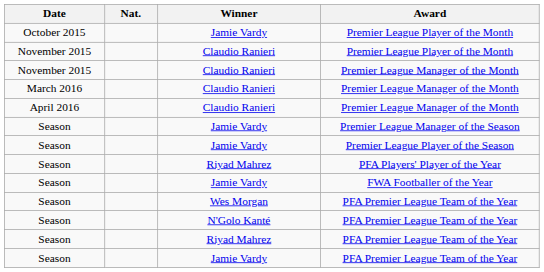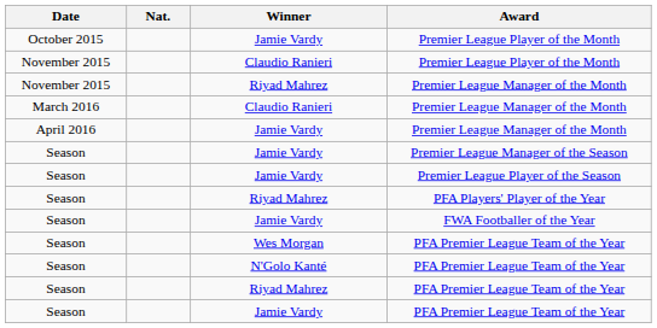November 2015 / Premier League Manager of the Month | Winner: Claudio Ranieri -> Riyad Mahrez
April 2016 / Premier League Manager of the Month | Winner: Claudio Ranieri -> Jamie Vardy
